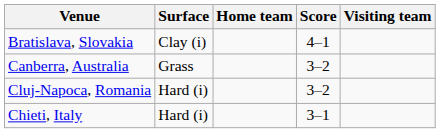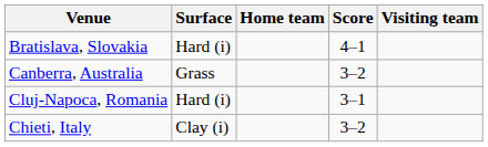Bratislava, Slovakia | Surface: Clay (i) -> Hard (i)
Cluj-Napoca, Romania | Score: 3–2 -> 3–1
Chieti, Italy | Surface: Hard (i) -> Clay (i)
Chieti, Italy | Score: 3–1 -> 3–2
